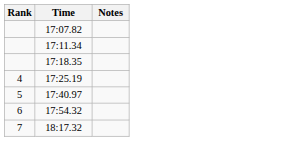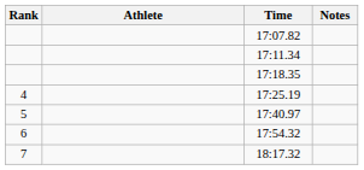+ column: Athlete
